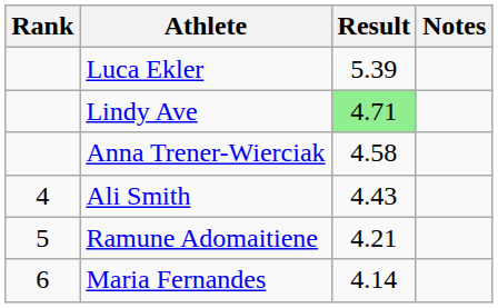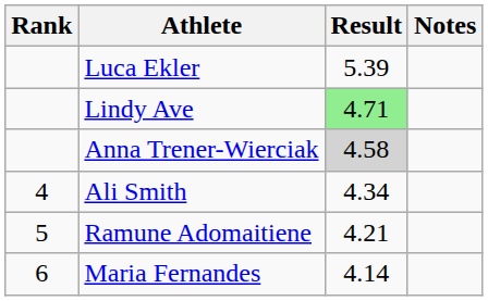Anna Trener-Wierciak | Result: no background -> lightgrey background
Ali Smith | Result: 4.43 -> 4.34
